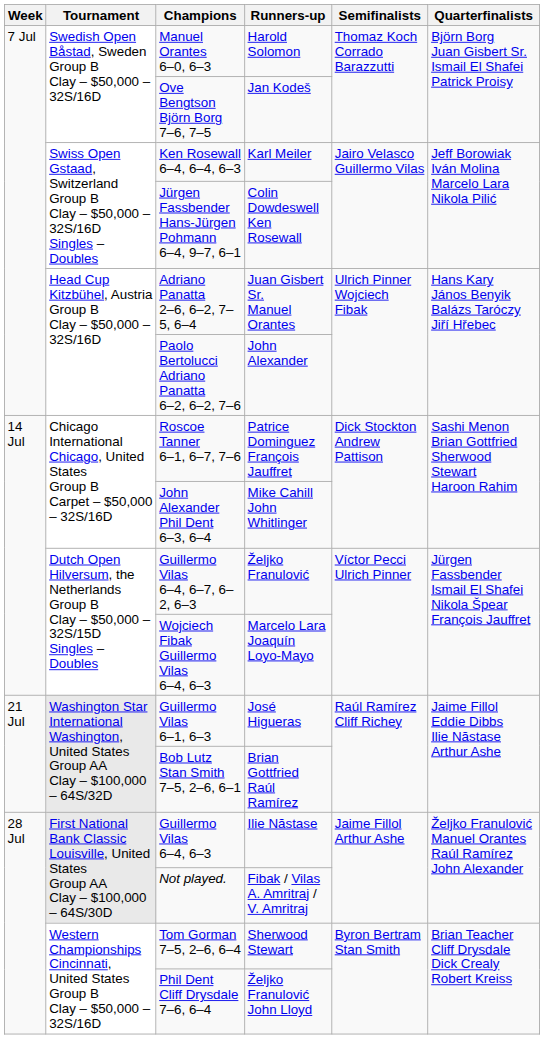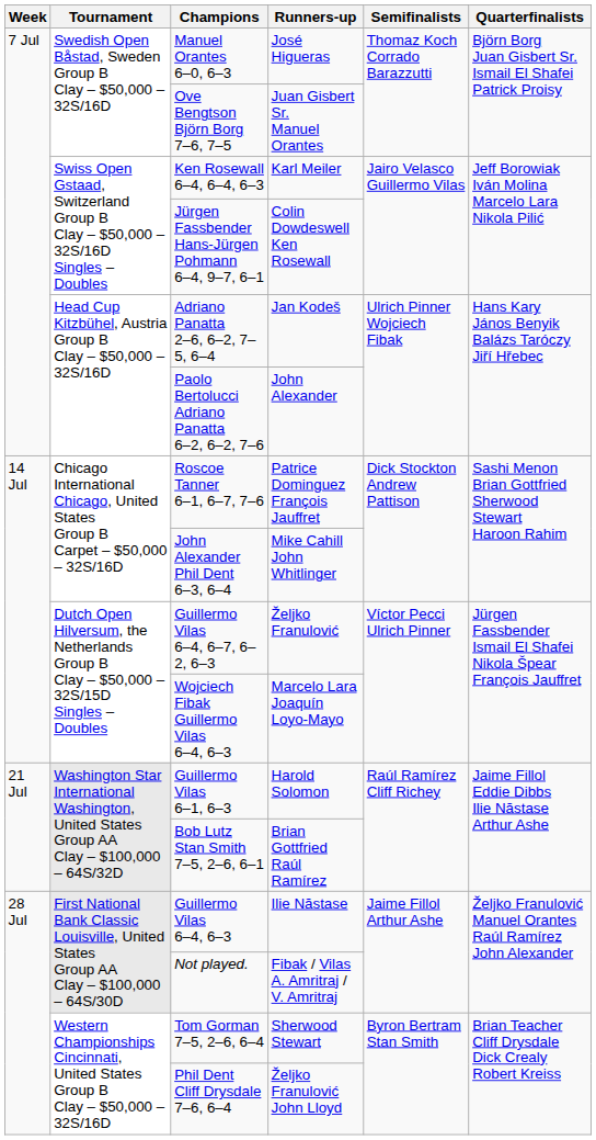Manuel Orantes 6–0, 6–3 | Runners-up: Harold Solomon -> José Higueras
Ove Bengtson Björn Borg 7–6, 7–5 | Runners-up: Jan Kodeš -> Juan Gisbert Sr. Manuel Orantes
Adriano Panatta 2–6, 6–2, 7–5, 6–4 | Runners-up: Juan Gisbert Sr. Manuel Orantes -> Jan Kodeš
Guillermo Vilas 6–1, 6–3 | Runners-up: José Higueras -> Harold Solomon
